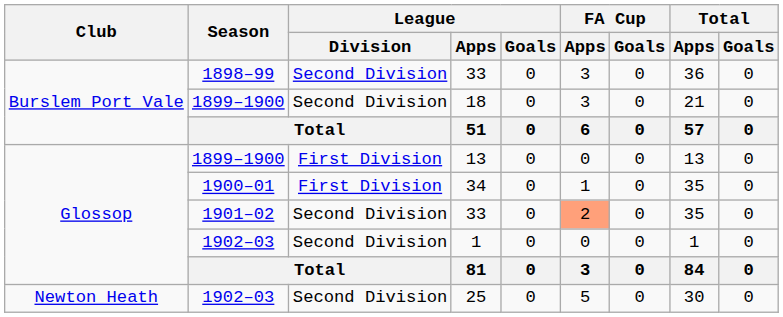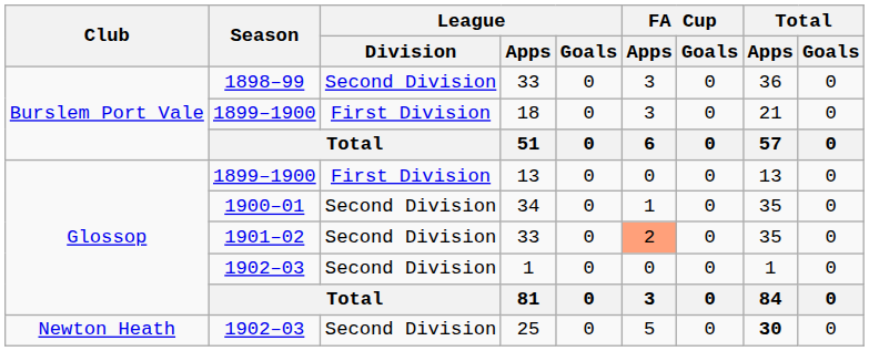18 | League / Division: Second Division -> First Division
34 | League / Division: First Division -> Second Division
25 | Total / Apps: normal -> bold
